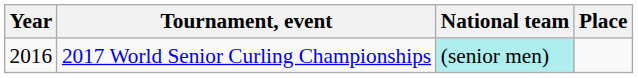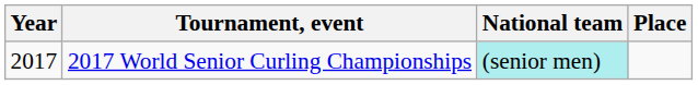2017 World Senior Curling Championships | Year: 2016 -> 2017
